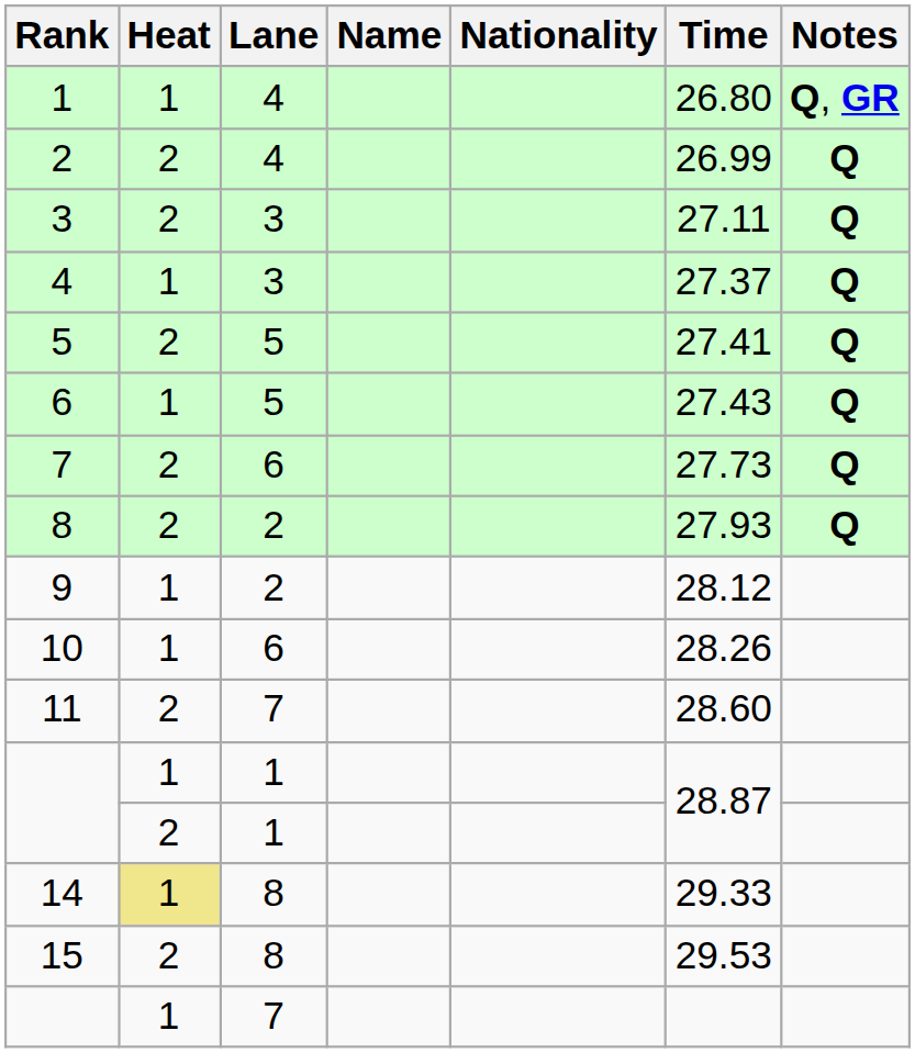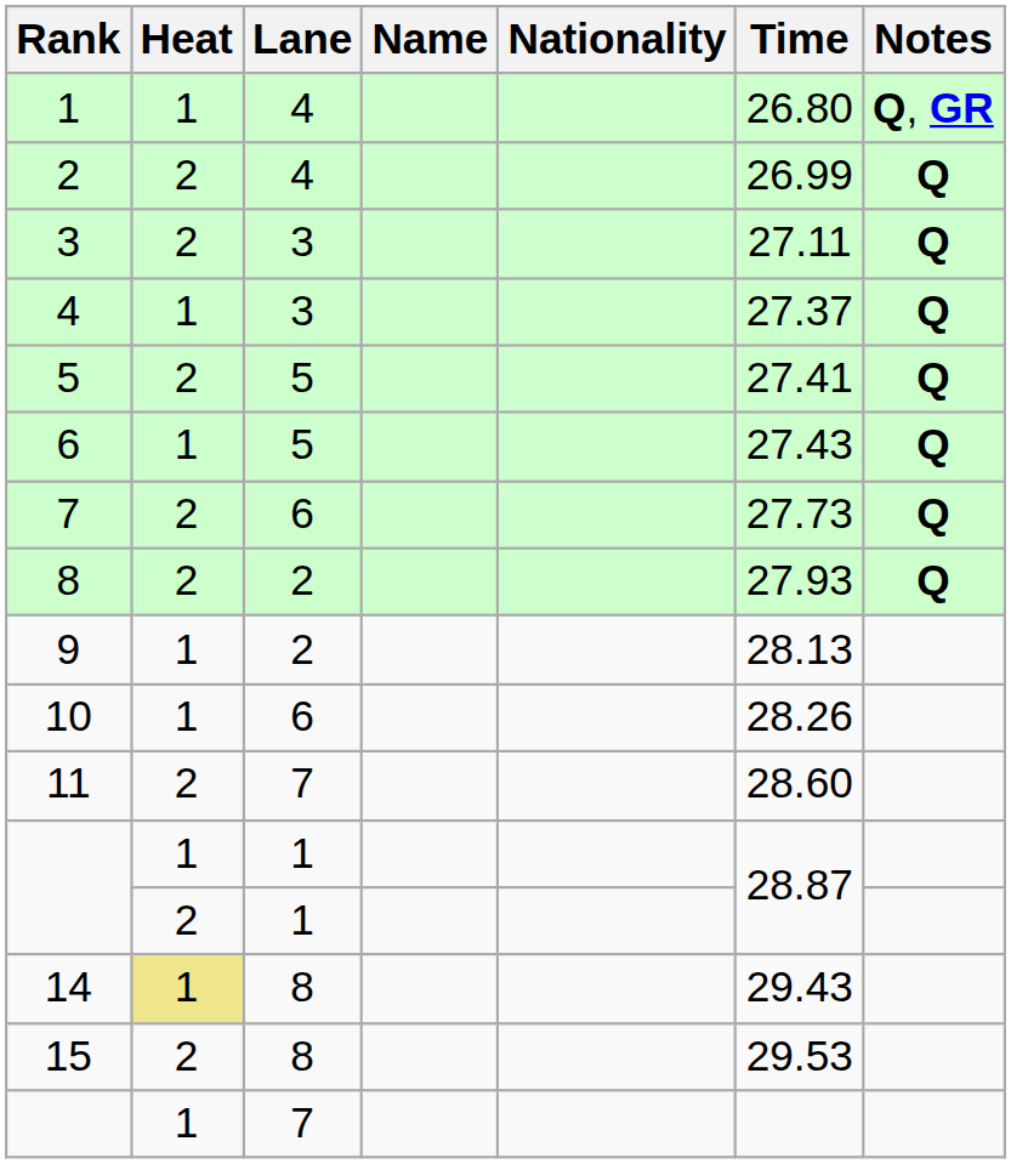9 | Time: 28.12 -> 28.13
14 | Time: 29.33 -> 29.43
